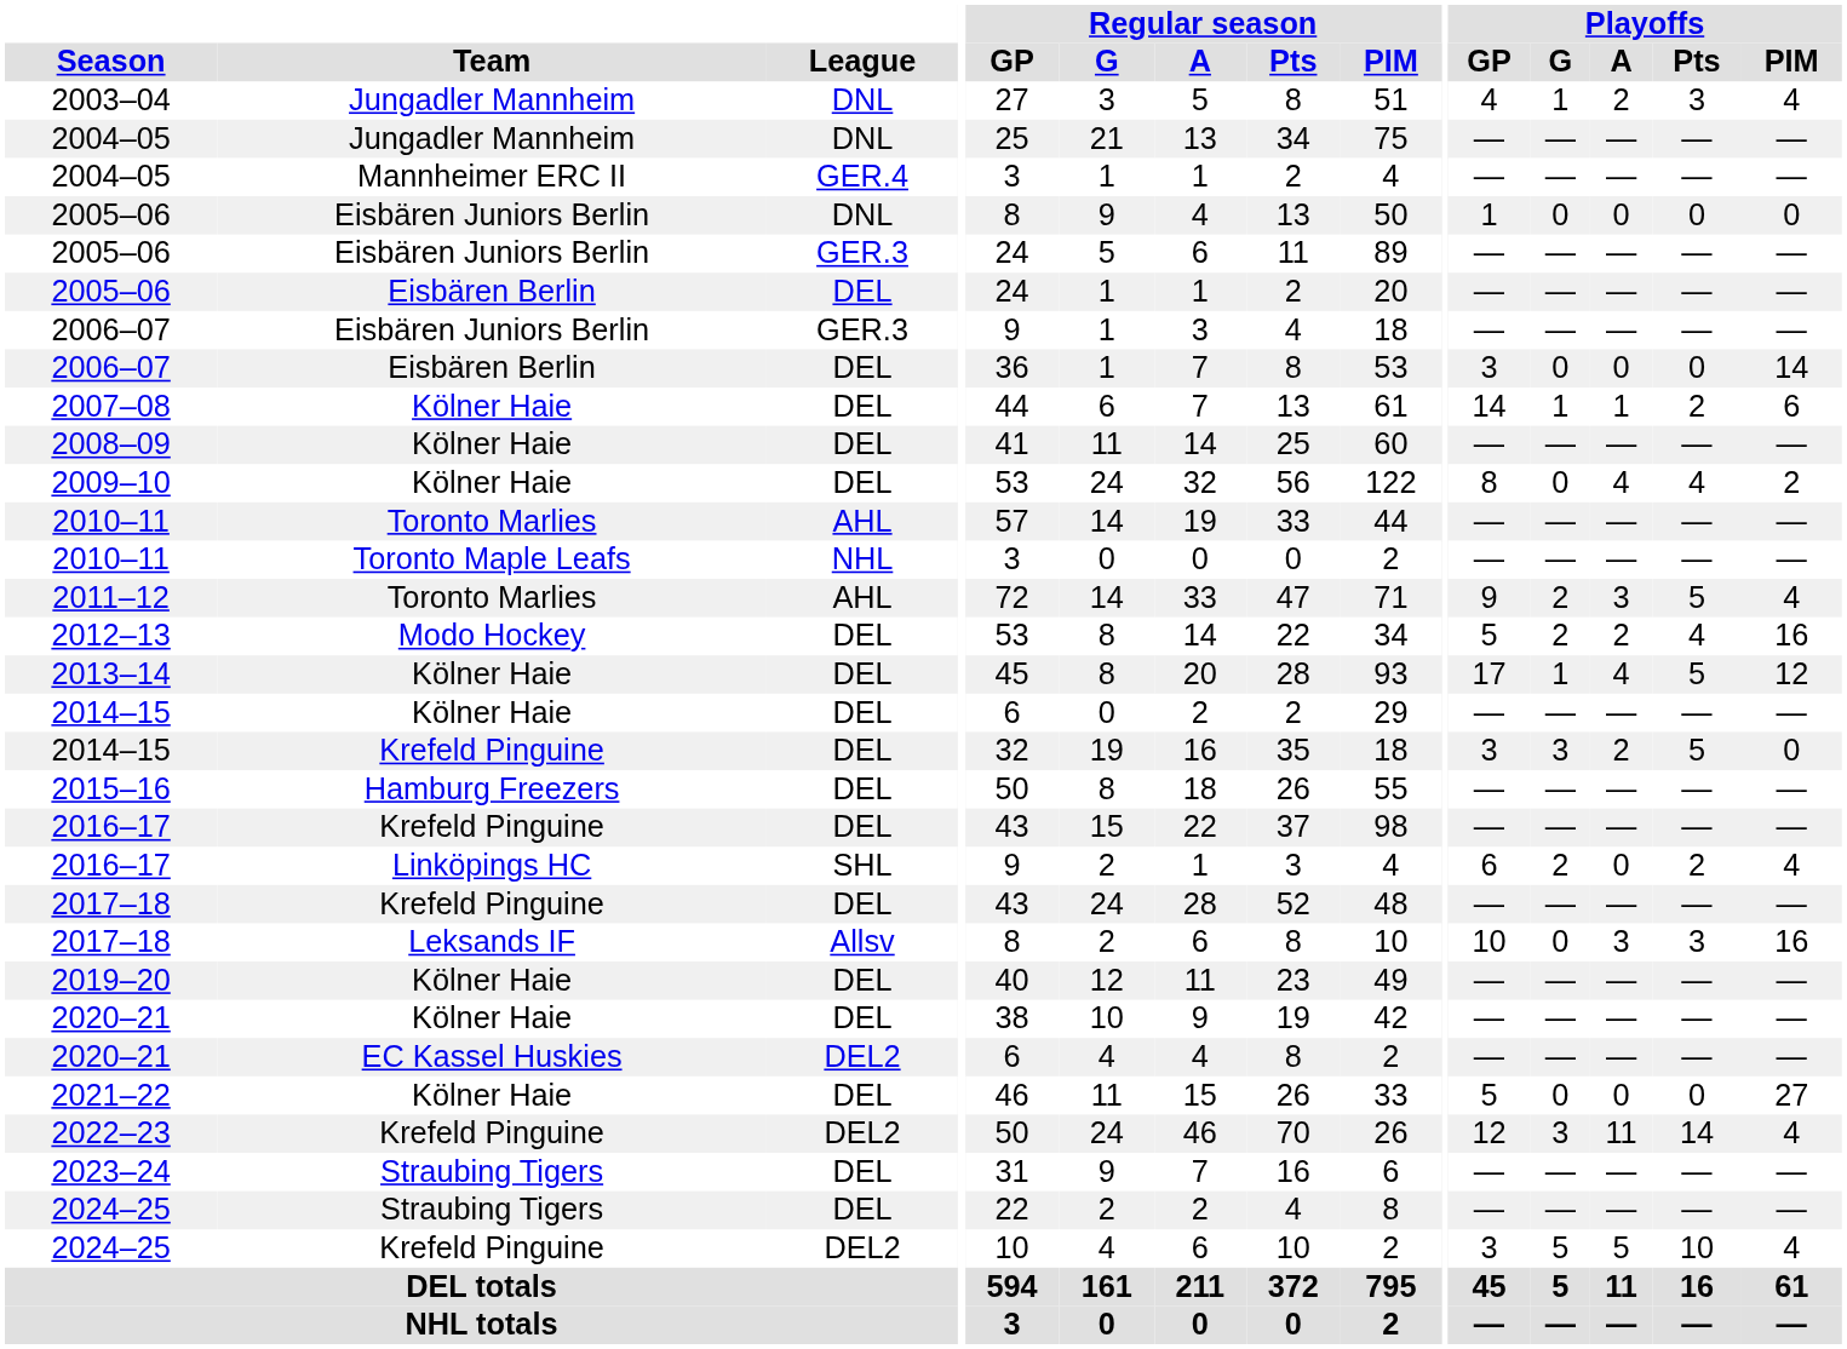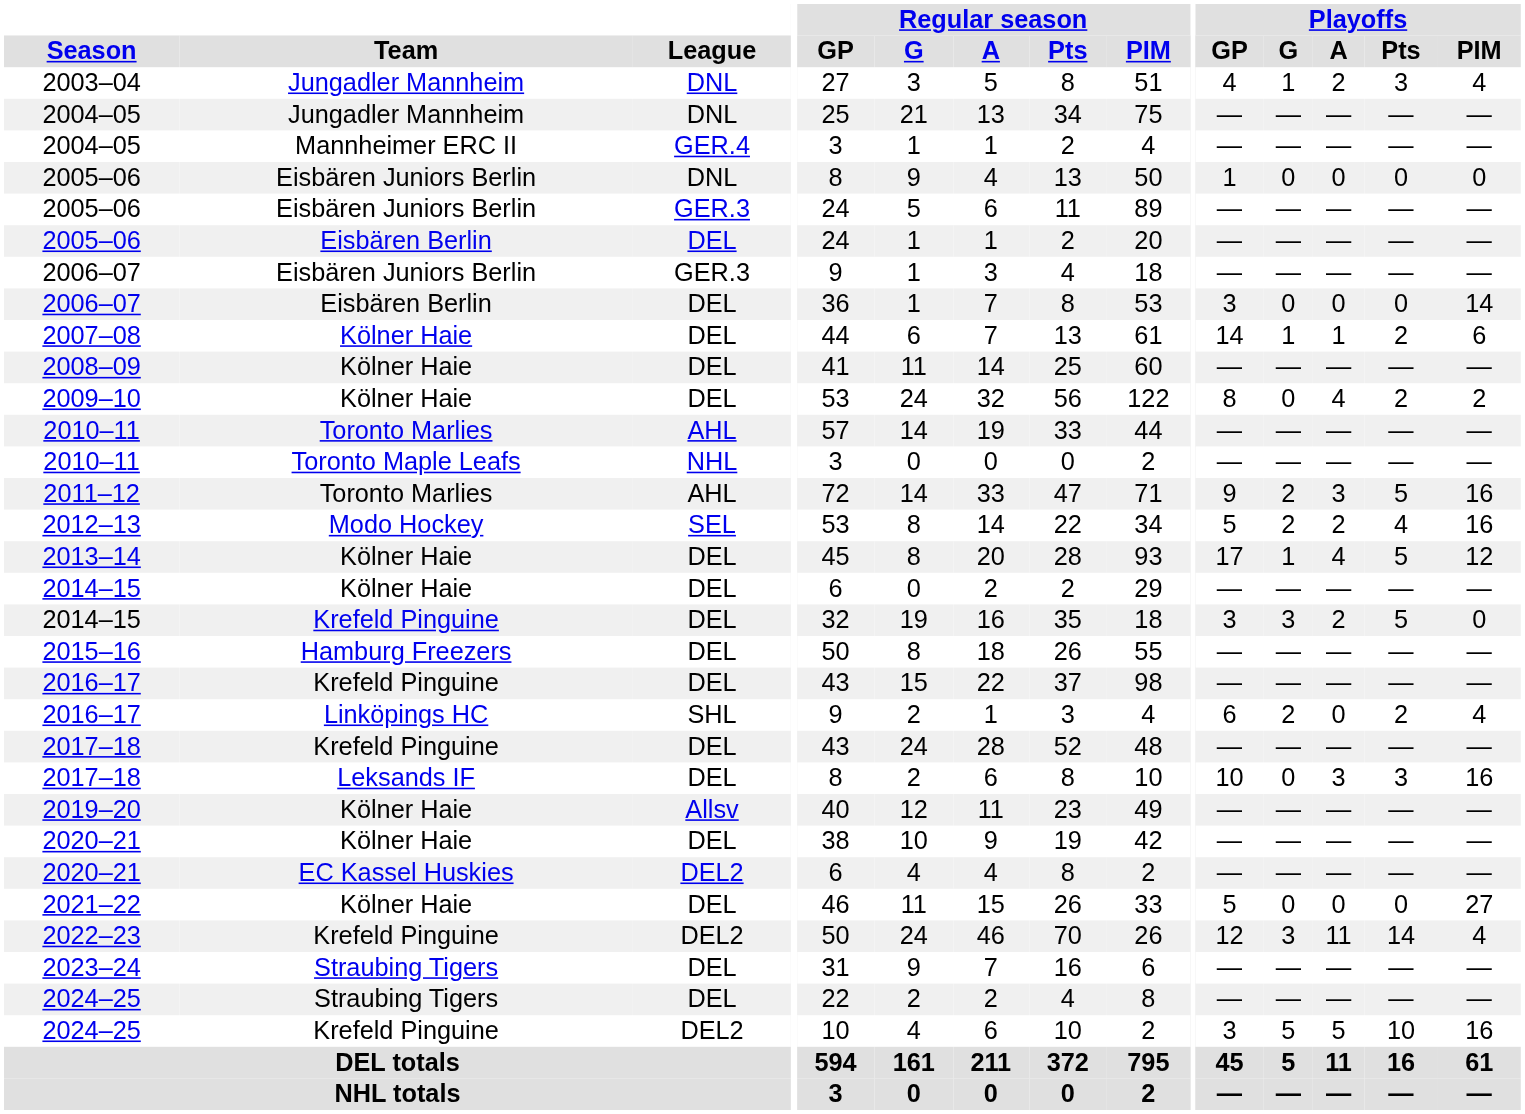2009–10 | Playoffs / Pts: 4 -> 2
2011–12 | Playoffs / PIM: 4 -> 16
2012–13 | League: DEL -> SEL
2017–18 / Leksands IF | League: Allsv -> DEL
2019–20 | League: DEL -> Allsv
2024–25 / Krefeld Pinguine | Playoffs / PIM: 4 -> 16
